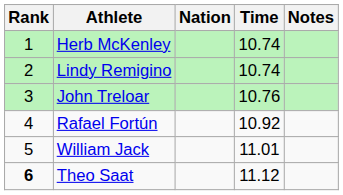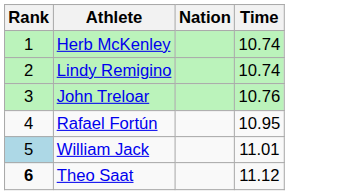- column: Notes
Rafael Fortún | Time: 10.92 -> 10.95
William Jack | Rank: no background -> lightblue background
